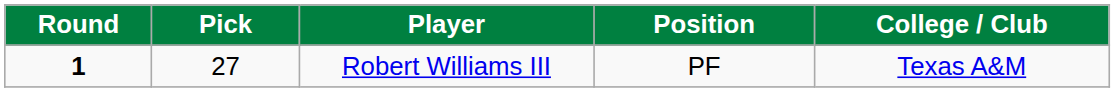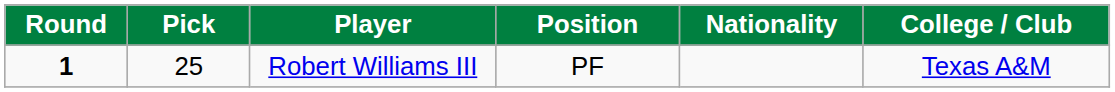+ column: Nationality
Robert Williams III | Pick: 27 -> 25
